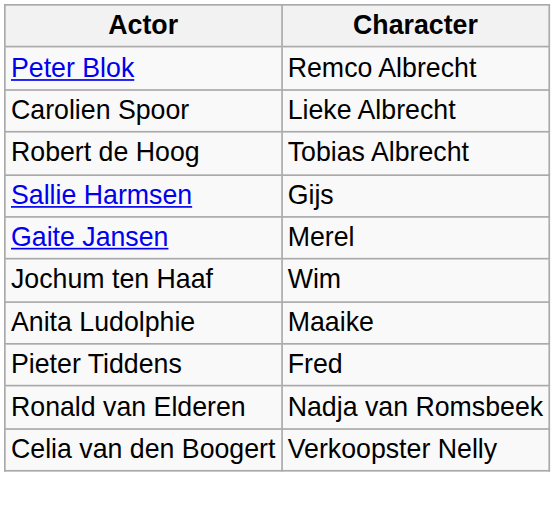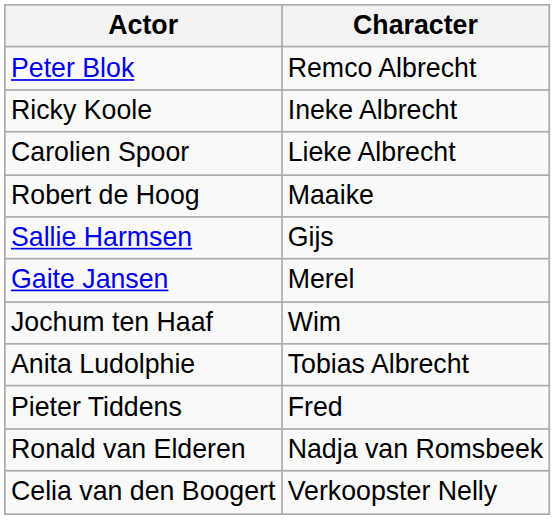+ row: Ricky Koole | Ineke Albrecht
Robert de Hoog | Character: Tobias Albrecht -> Maaike
Anita Ludolphie | Character: Maaike -> Tobias Albrecht
